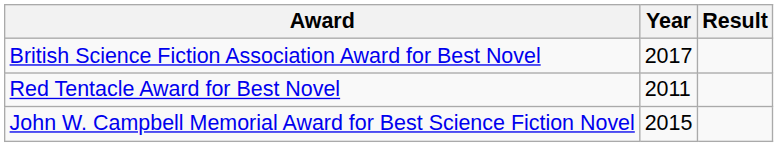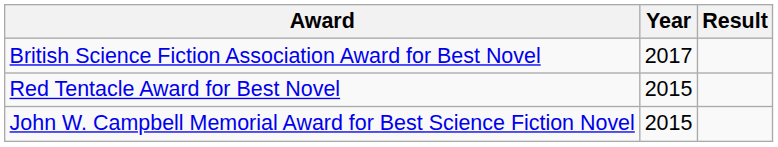Red Tentacle Award for Best Novel | Year: 2011 -> 2015
